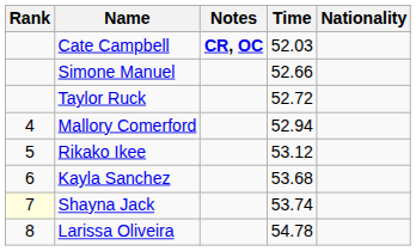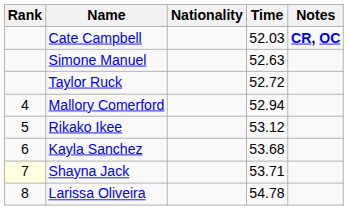columns swapped: Nationality <-> Notes
Simone Manuel | Time: 52.66 -> 52.63
Shayna Jack | Time: 53.74 -> 53.71
